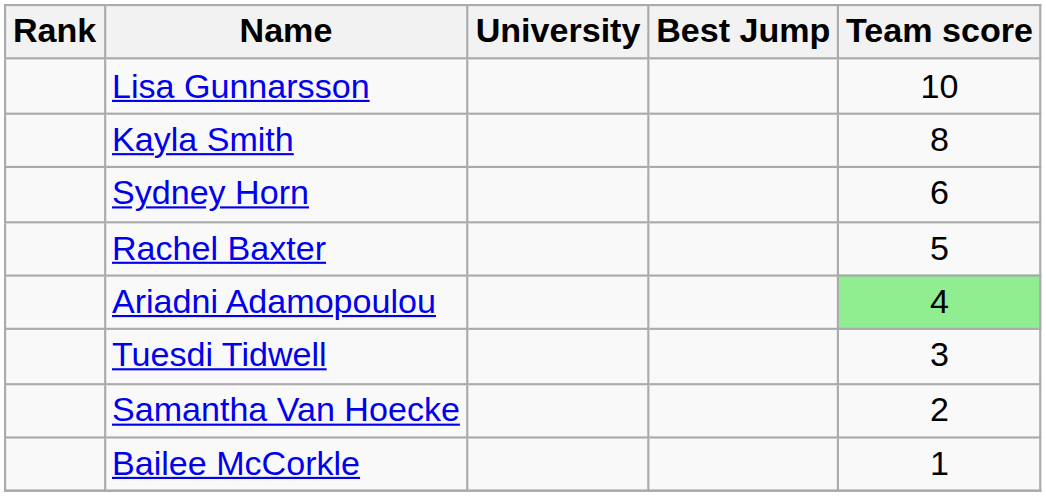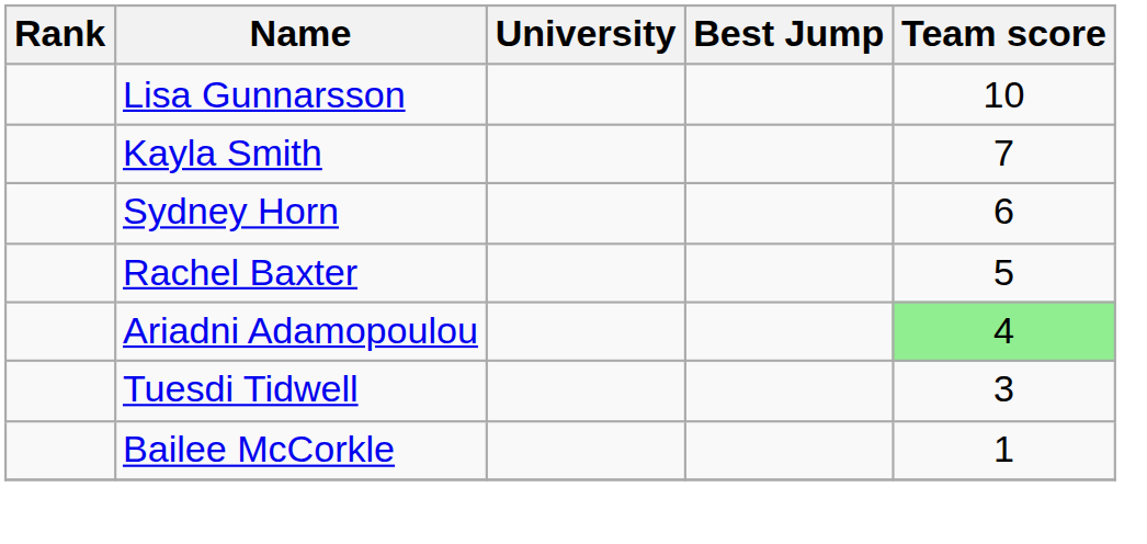Kayla Smith | Team score: 8 -> 7
- row: Samantha Van Hoecke | 2
